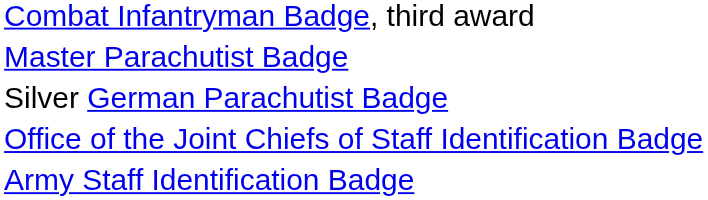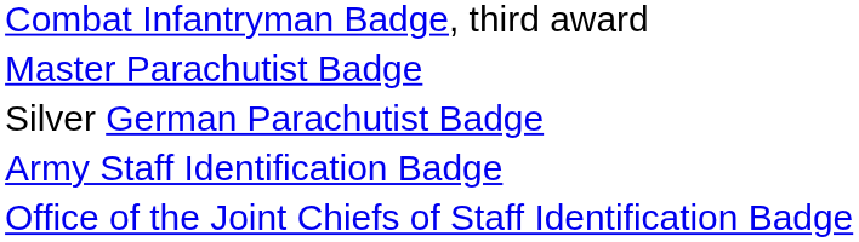rows swapped: Army Staff Identification Badge <-> Office of the Joint Chiefs of Staff Identification Badge
